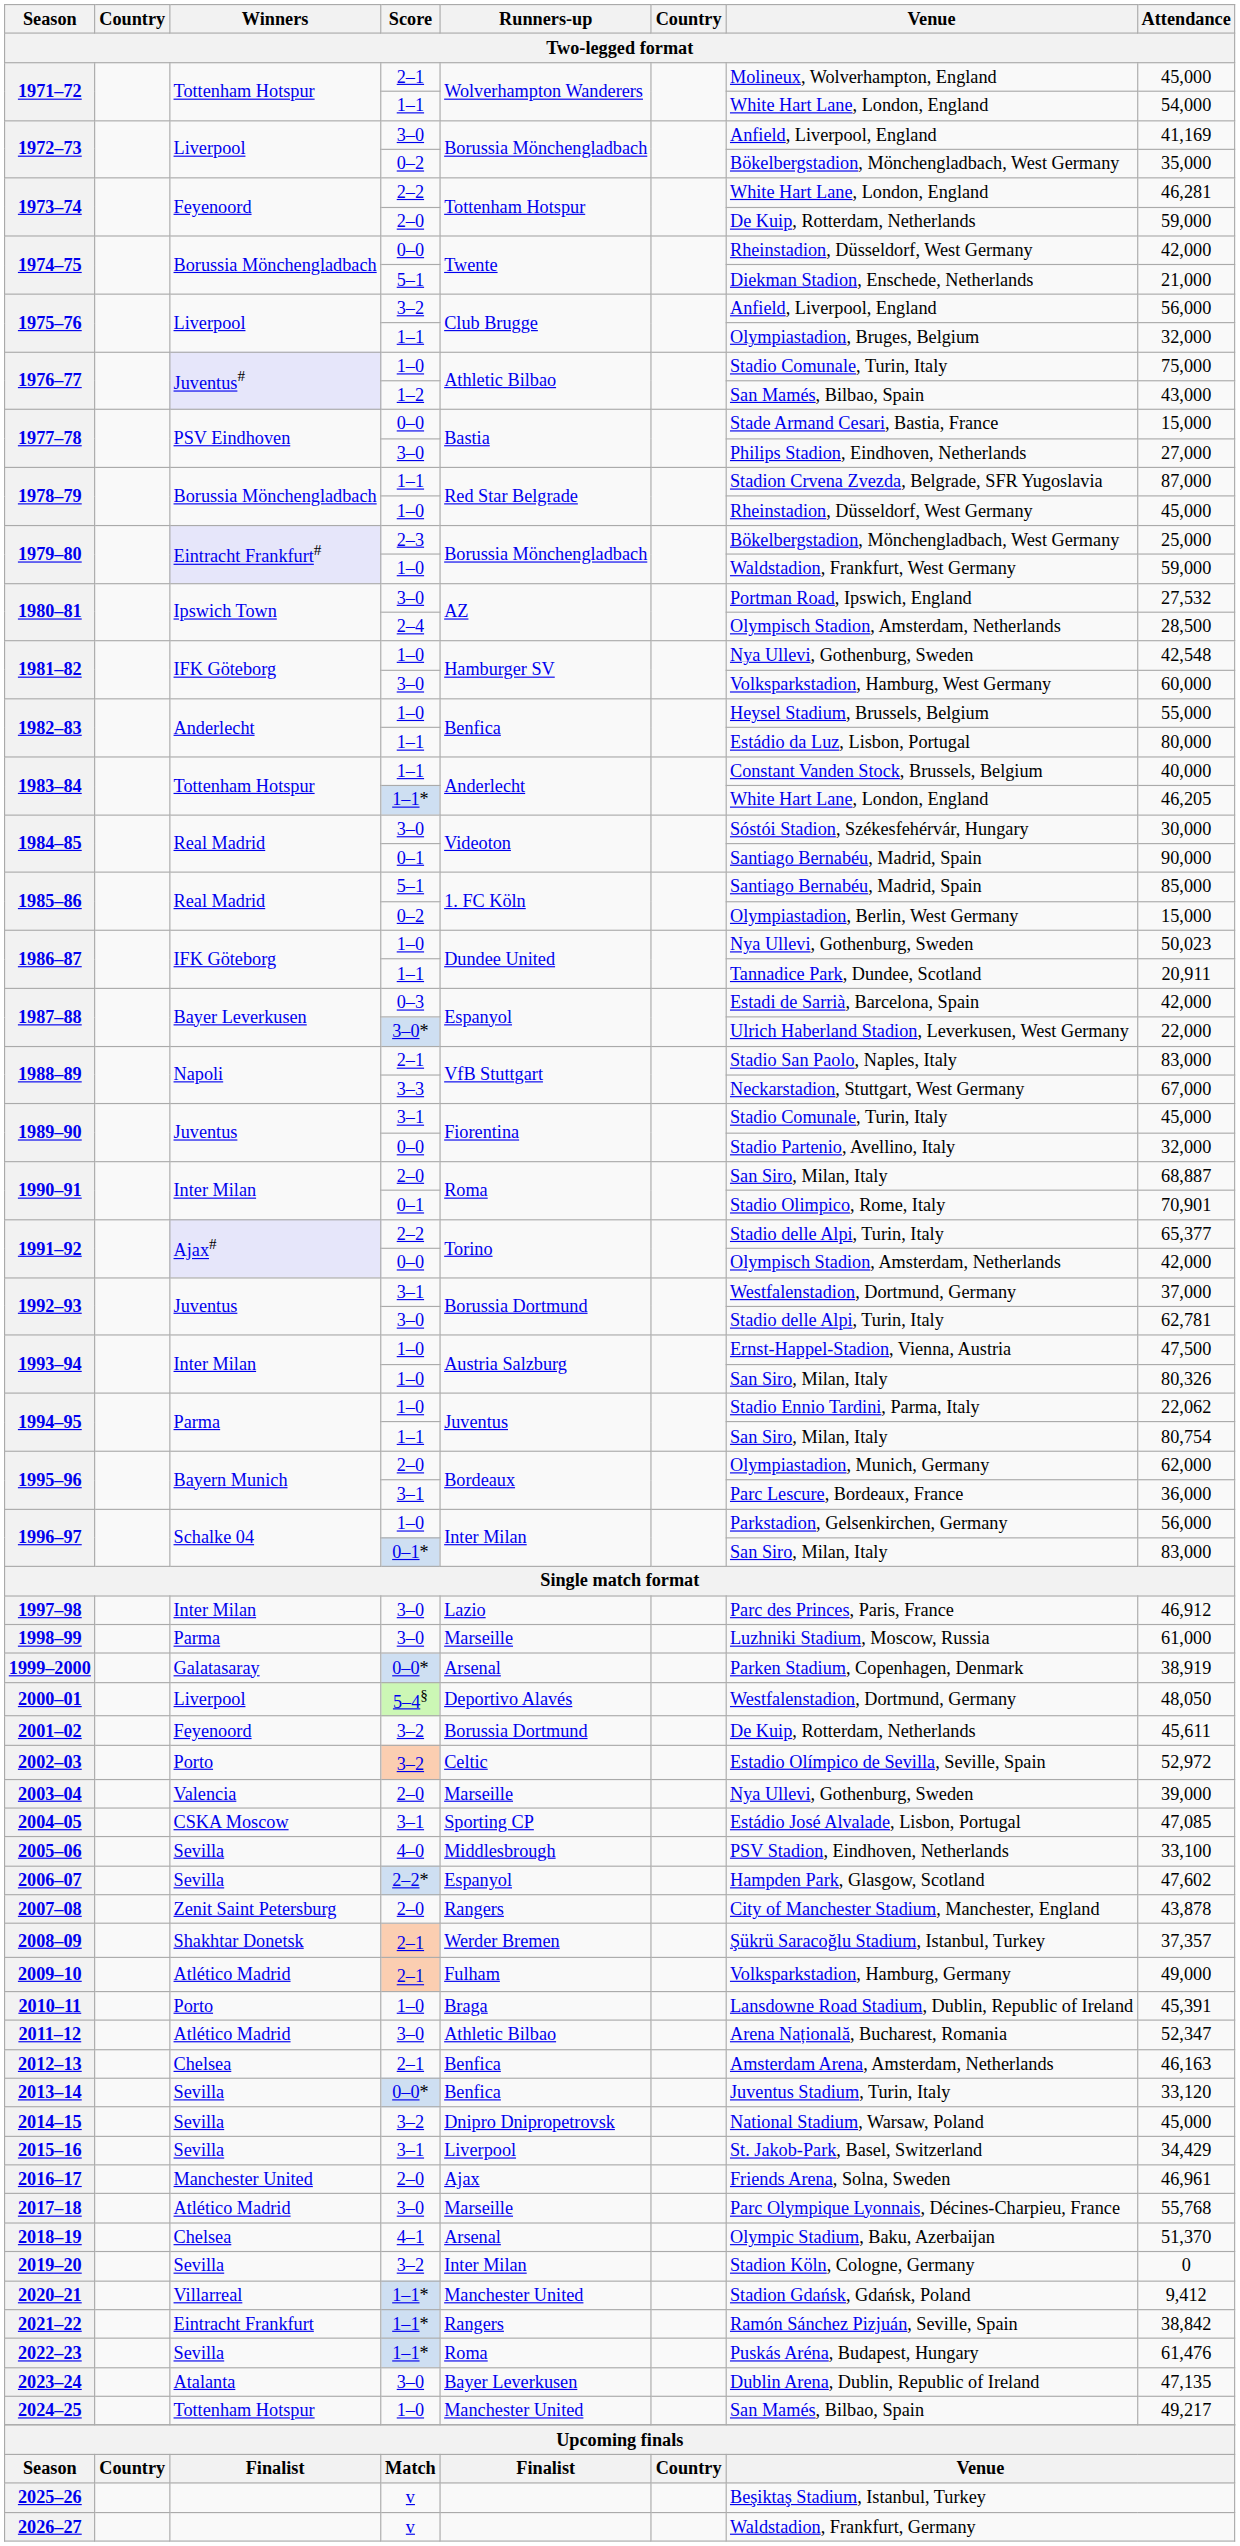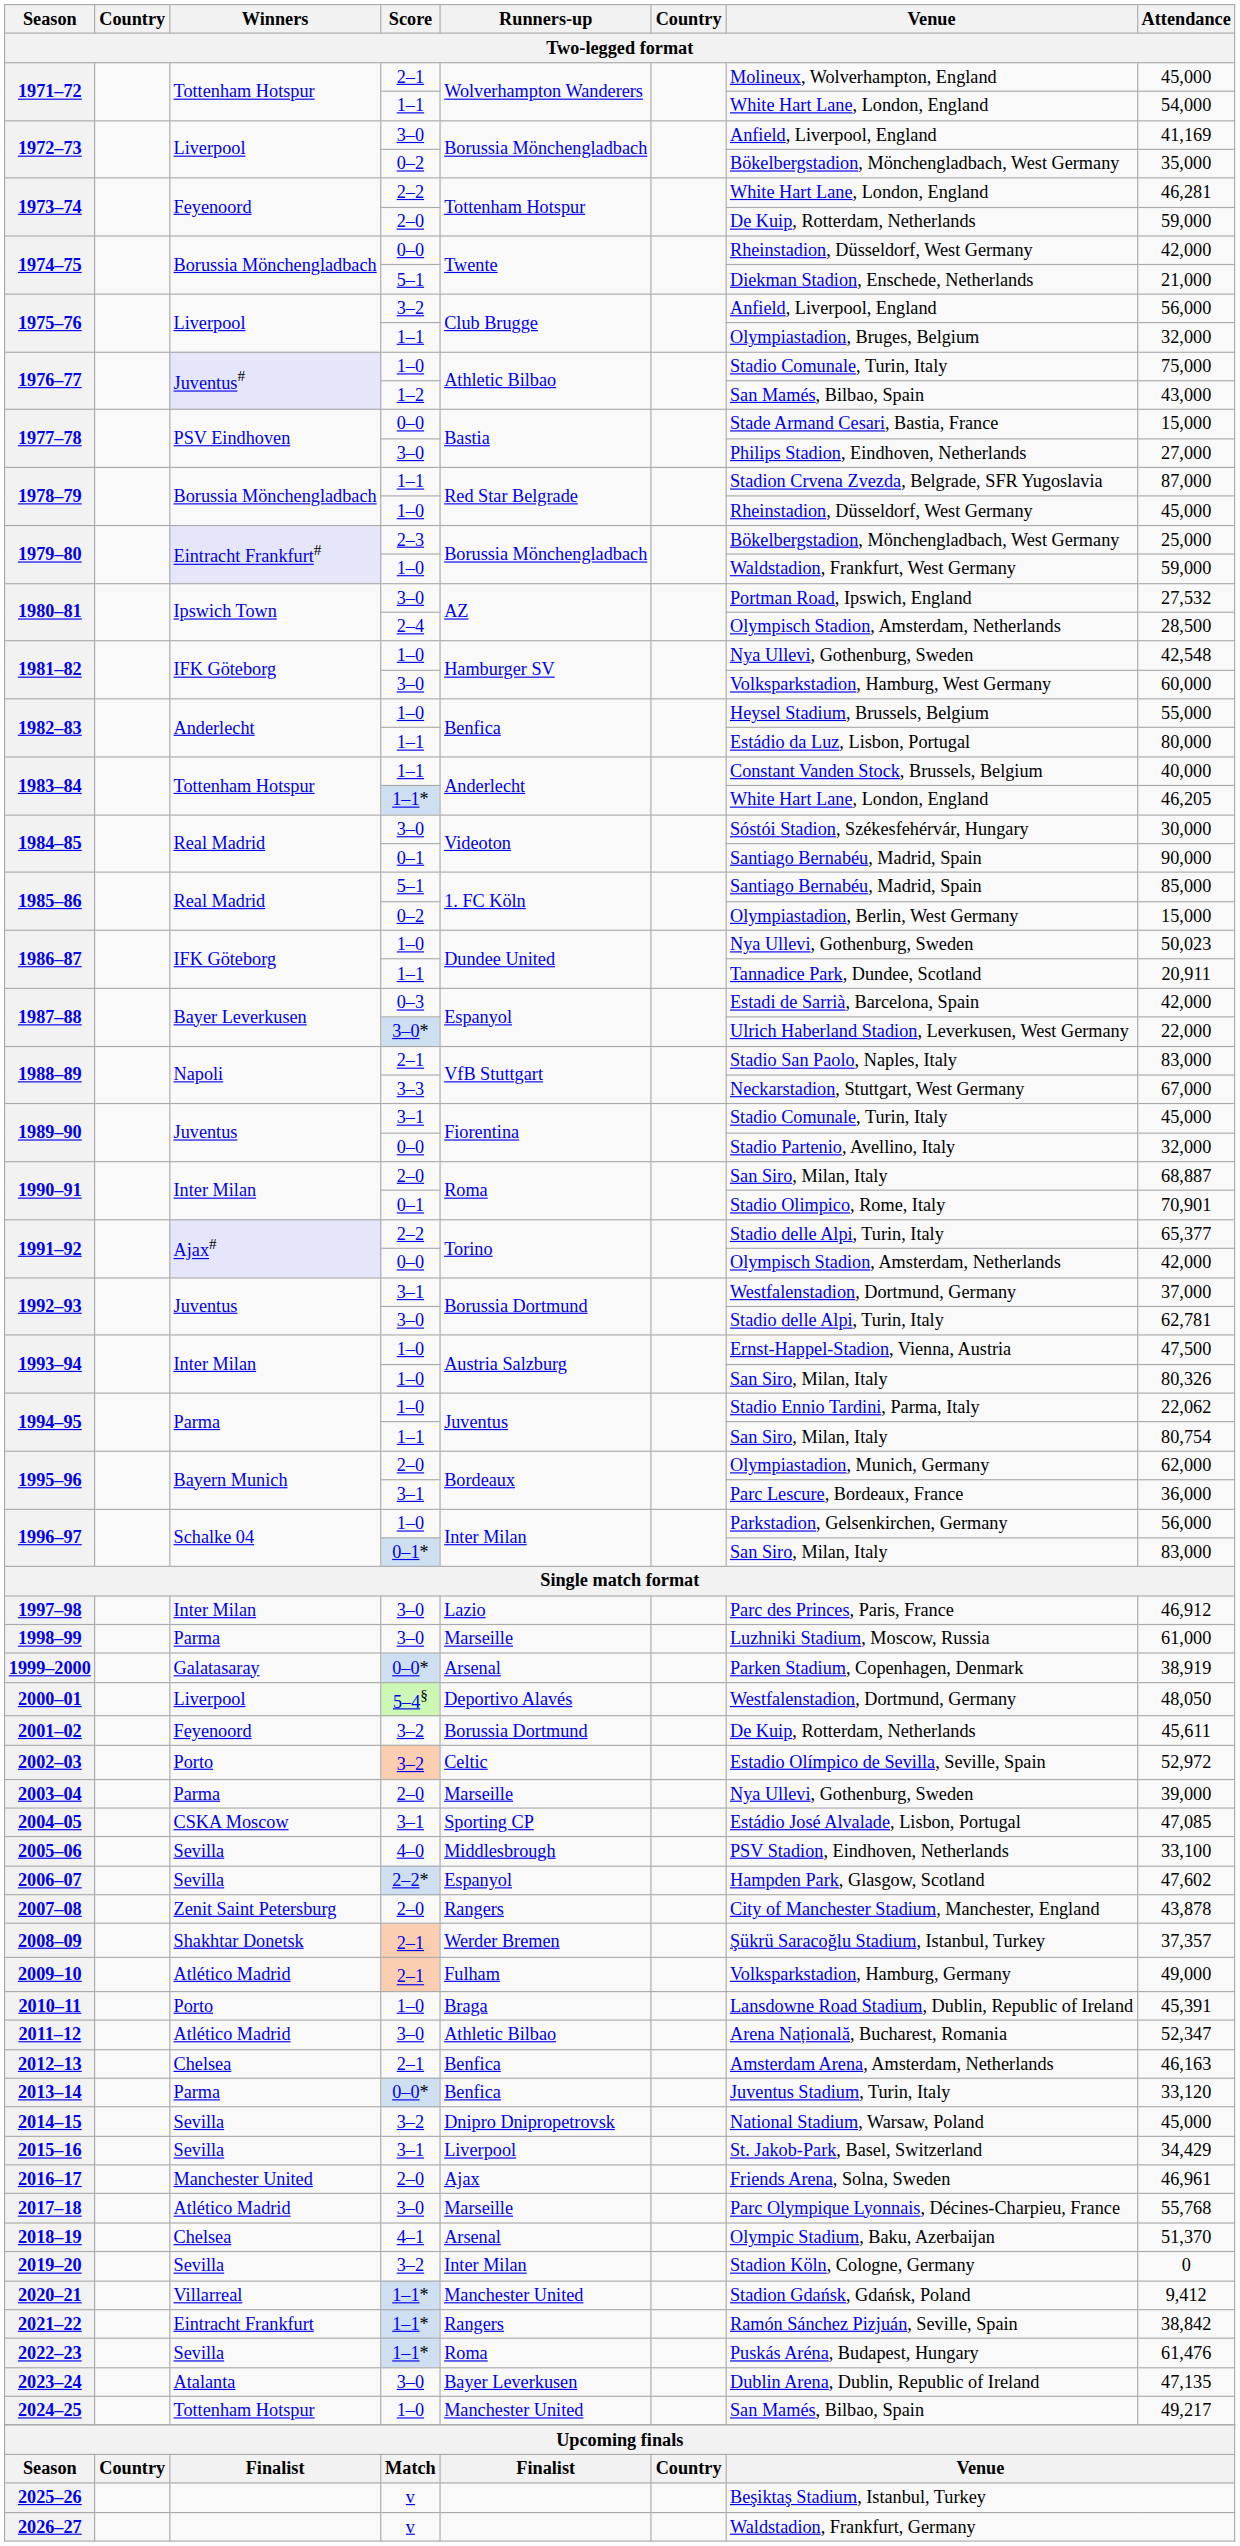2003–04 | Winners: Valencia -> Parma
2013–14 | Winners: Sevilla -> Parma
